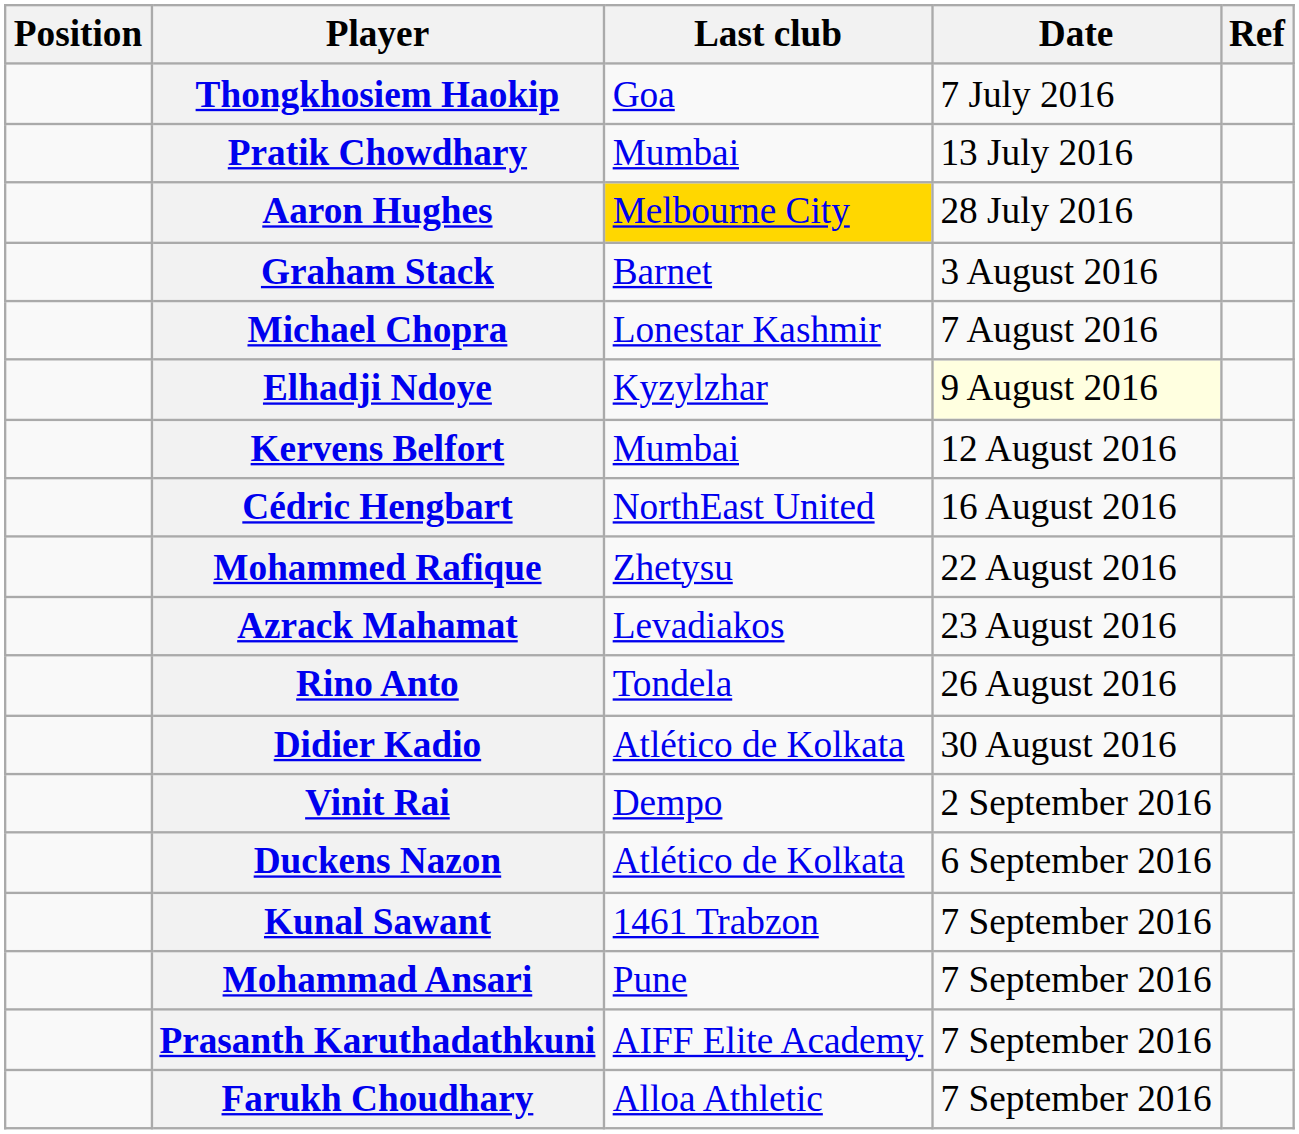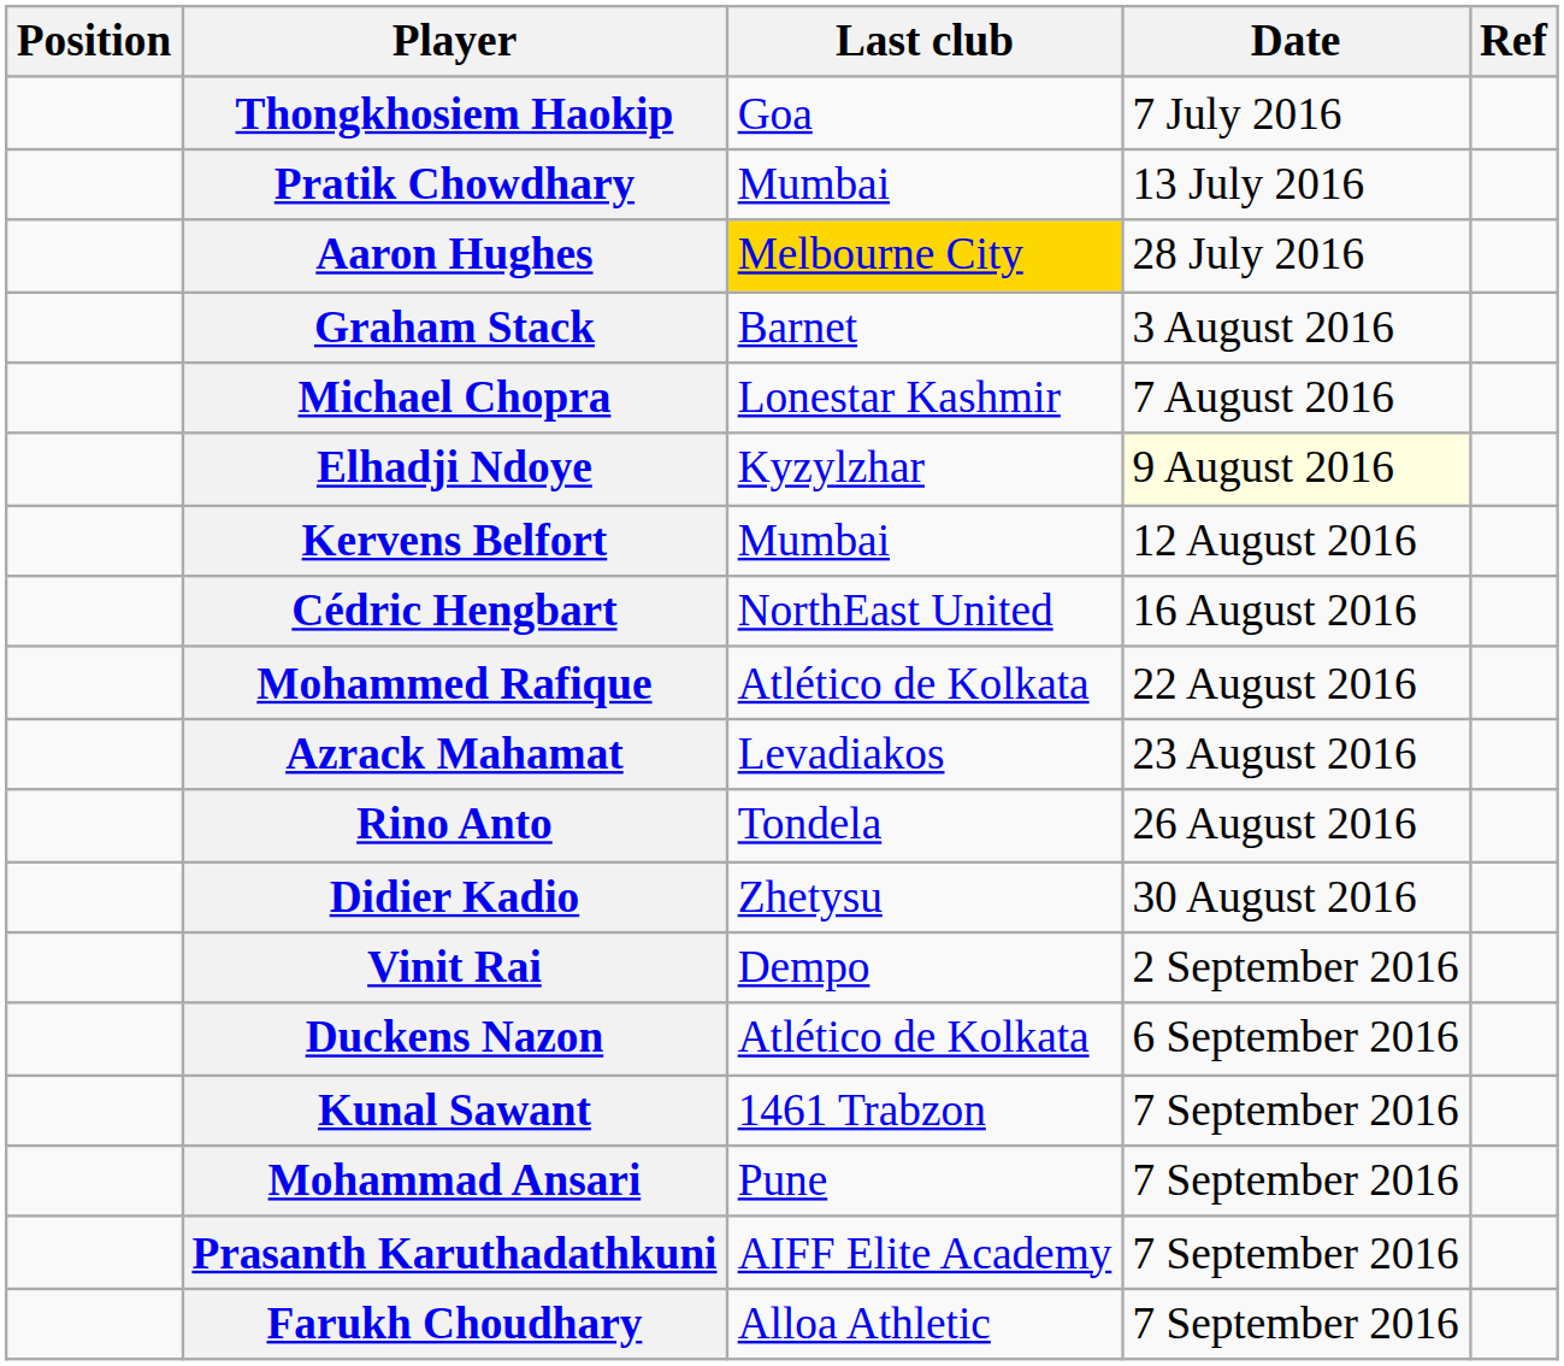Mohammed Rafique | Last club: Zhetysu -> Atlético de Kolkata
Didier Kadio | Last club: Atlético de Kolkata -> Zhetysu
